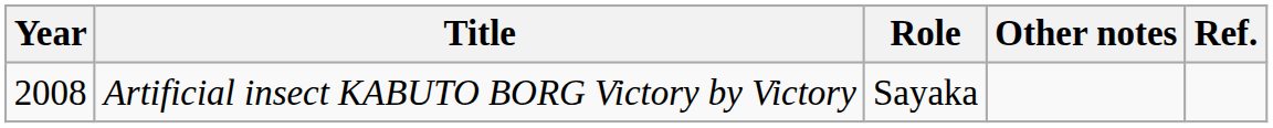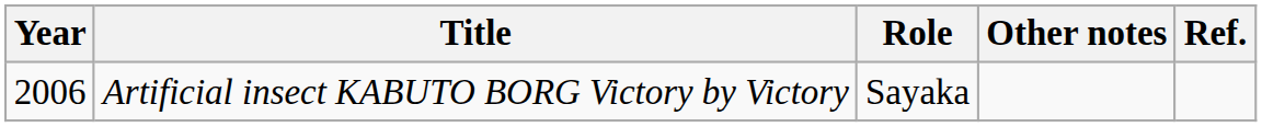Artificial insect KABUTO BORG Victory by Victory | Year: 2008 -> 2006
